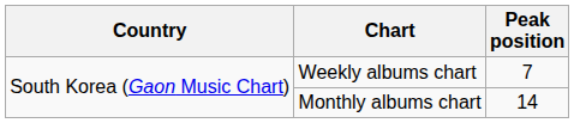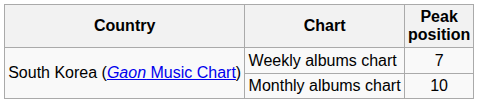Monthly albums chart | Peak position: 14 -> 10
